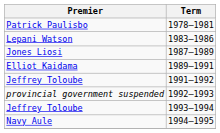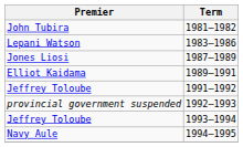- row: Patrick Paulisbo | 1978–1981
+ row: John Tubira | 1981–1982
